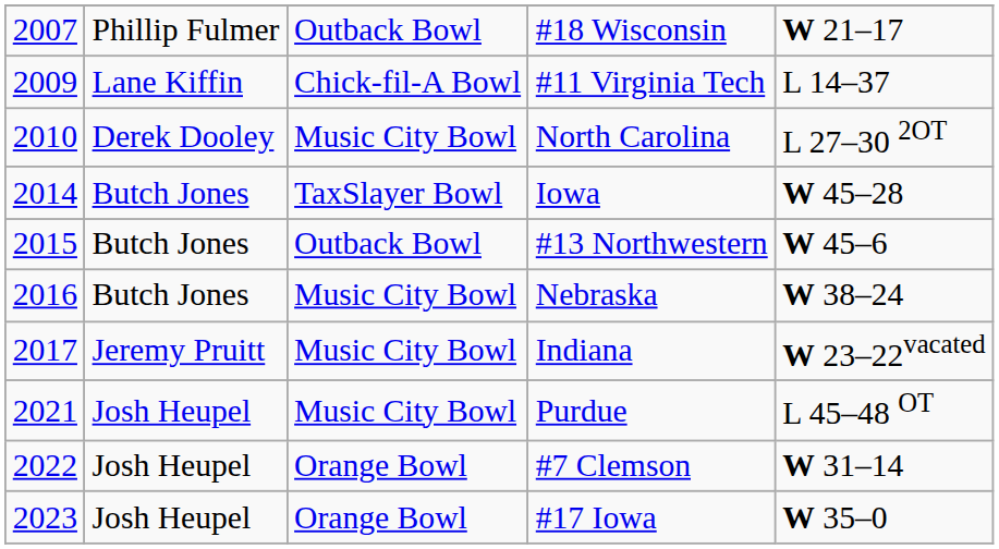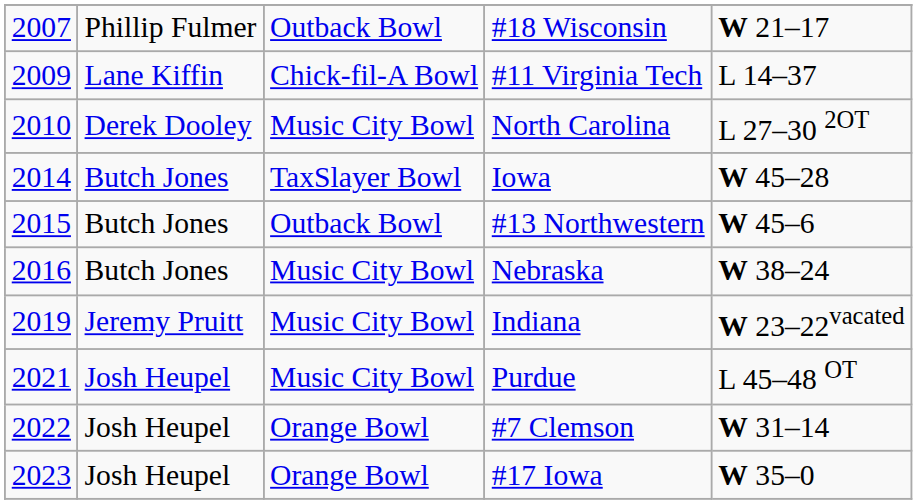Indiana | column 1: 2017 -> 2019
